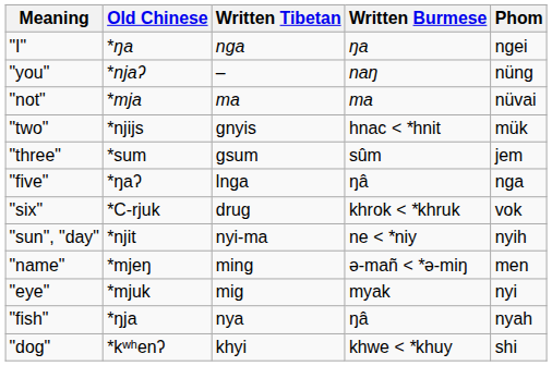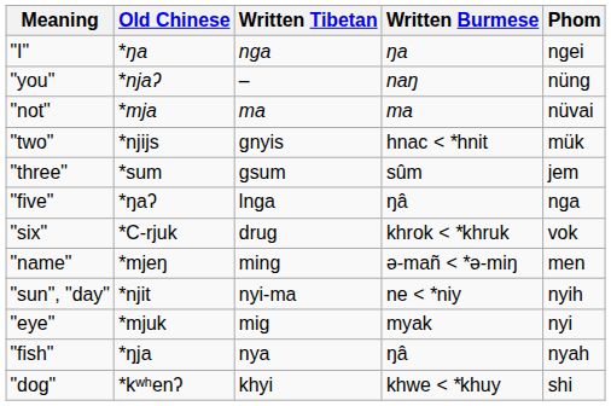rows swapped: "sun", "day" <-> "name"
